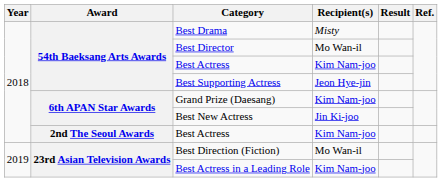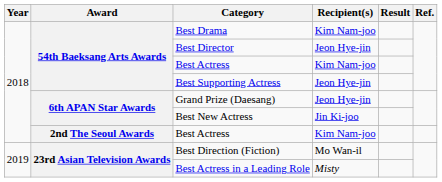Best Drama | Recipient(s): Misty -> Kim Nam-joo
Best Director | Recipient(s): Mo Wan-il -> Jeon Hye-jin
Grand Prize (Daesang) | Recipient(s): Kim Nam-joo -> Jeon Hye-jin
Best Actress in a Leading Role | Recipient(s): Kim Nam-joo -> Misty
